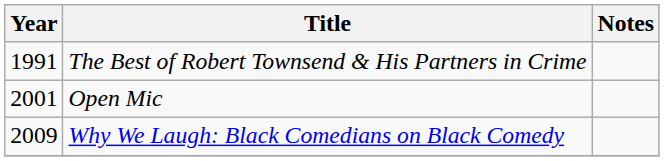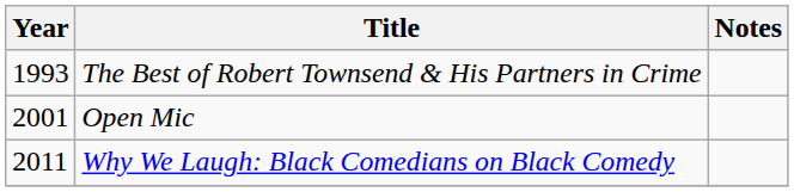The Best of Robert Townsend & His Partners in Crime | Year: 1991 -> 1993
Why We Laugh: Black Comedians on Black Comedy | Year: 2009 -> 2011
